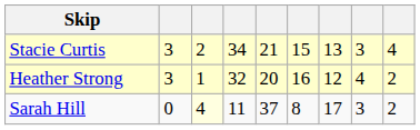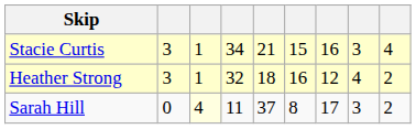Stacie Curtis | column 3: 2 -> 1
Stacie Curtis | column 7: 13 -> 16
Heather Strong | column 5: 20 -> 18
